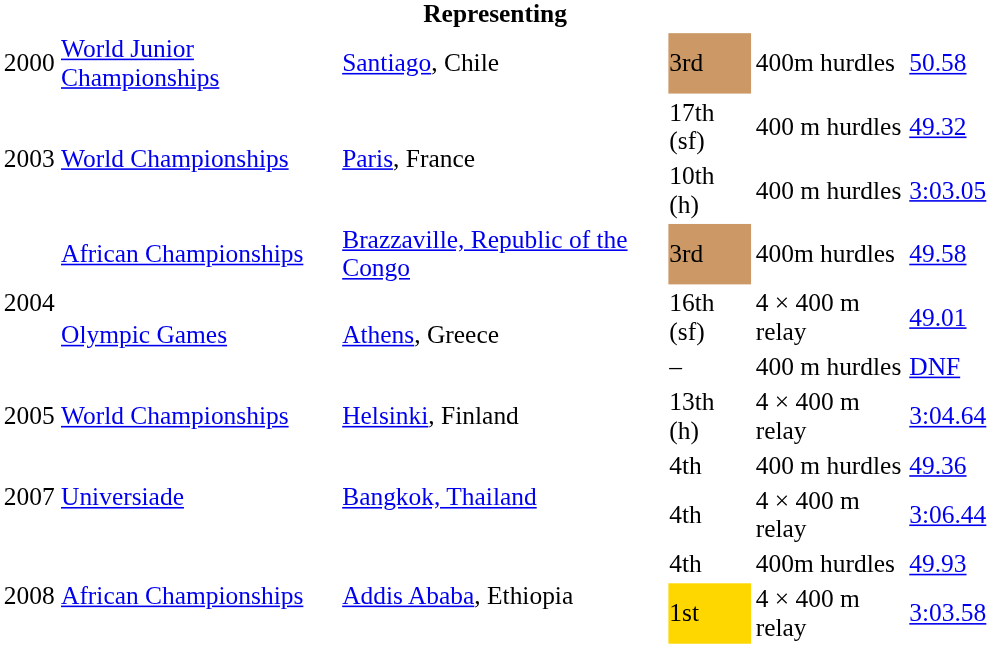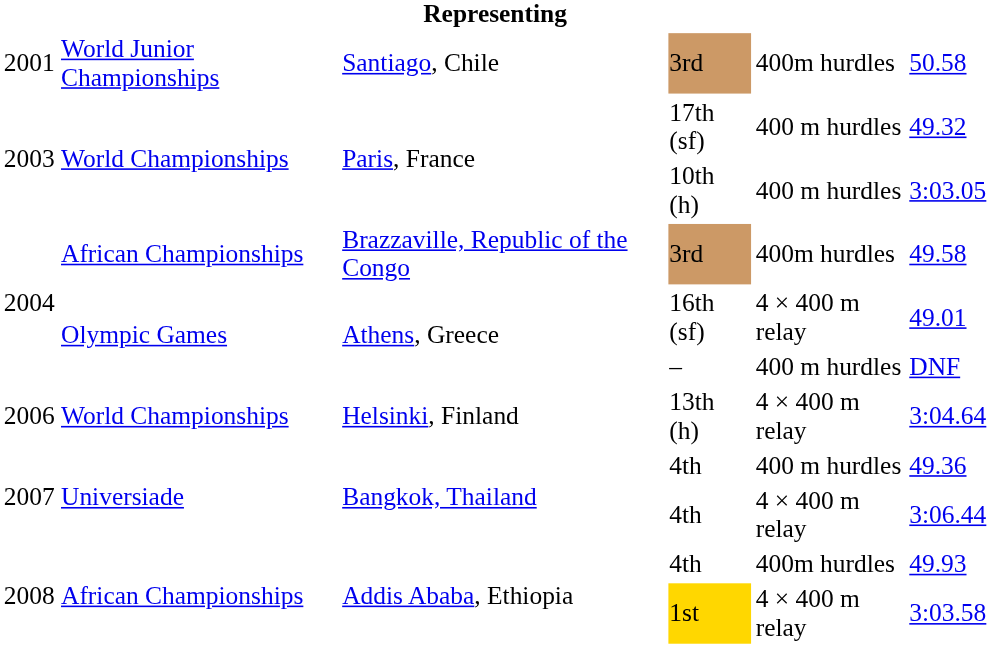Santiago, Chile / 3rd | column 1: 2000 -> 2001
13th (h) | column 1: 2005 -> 2006
